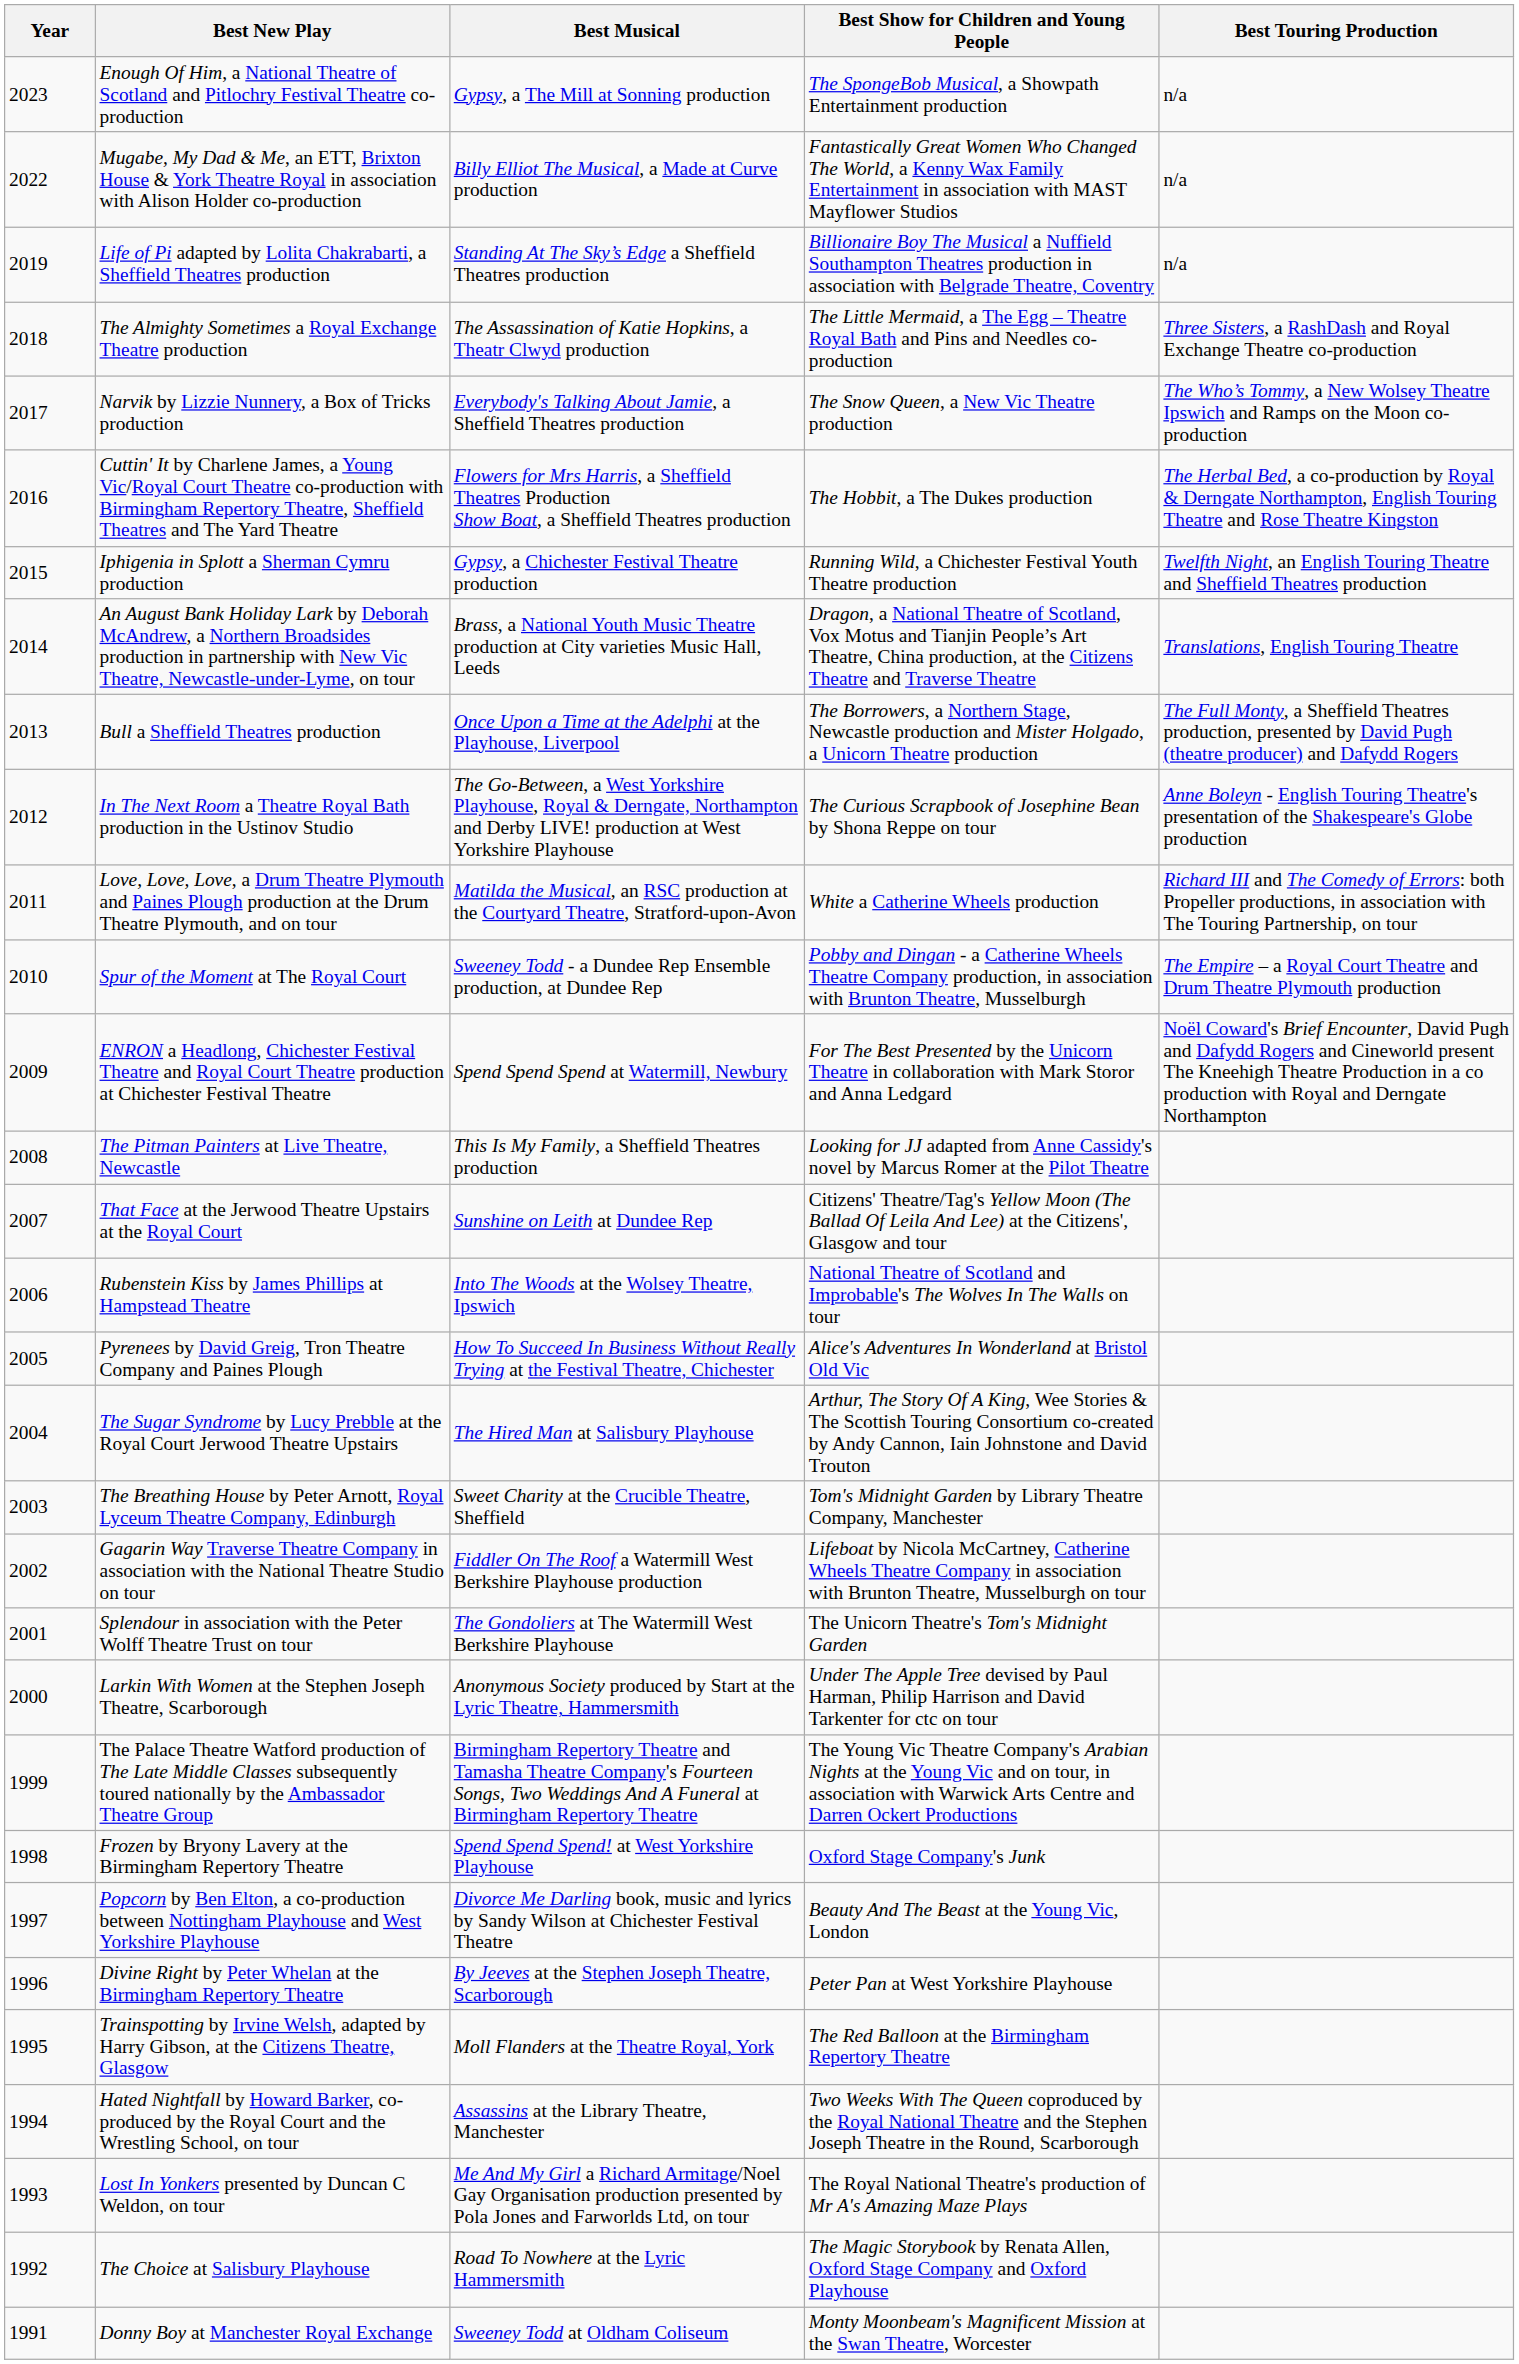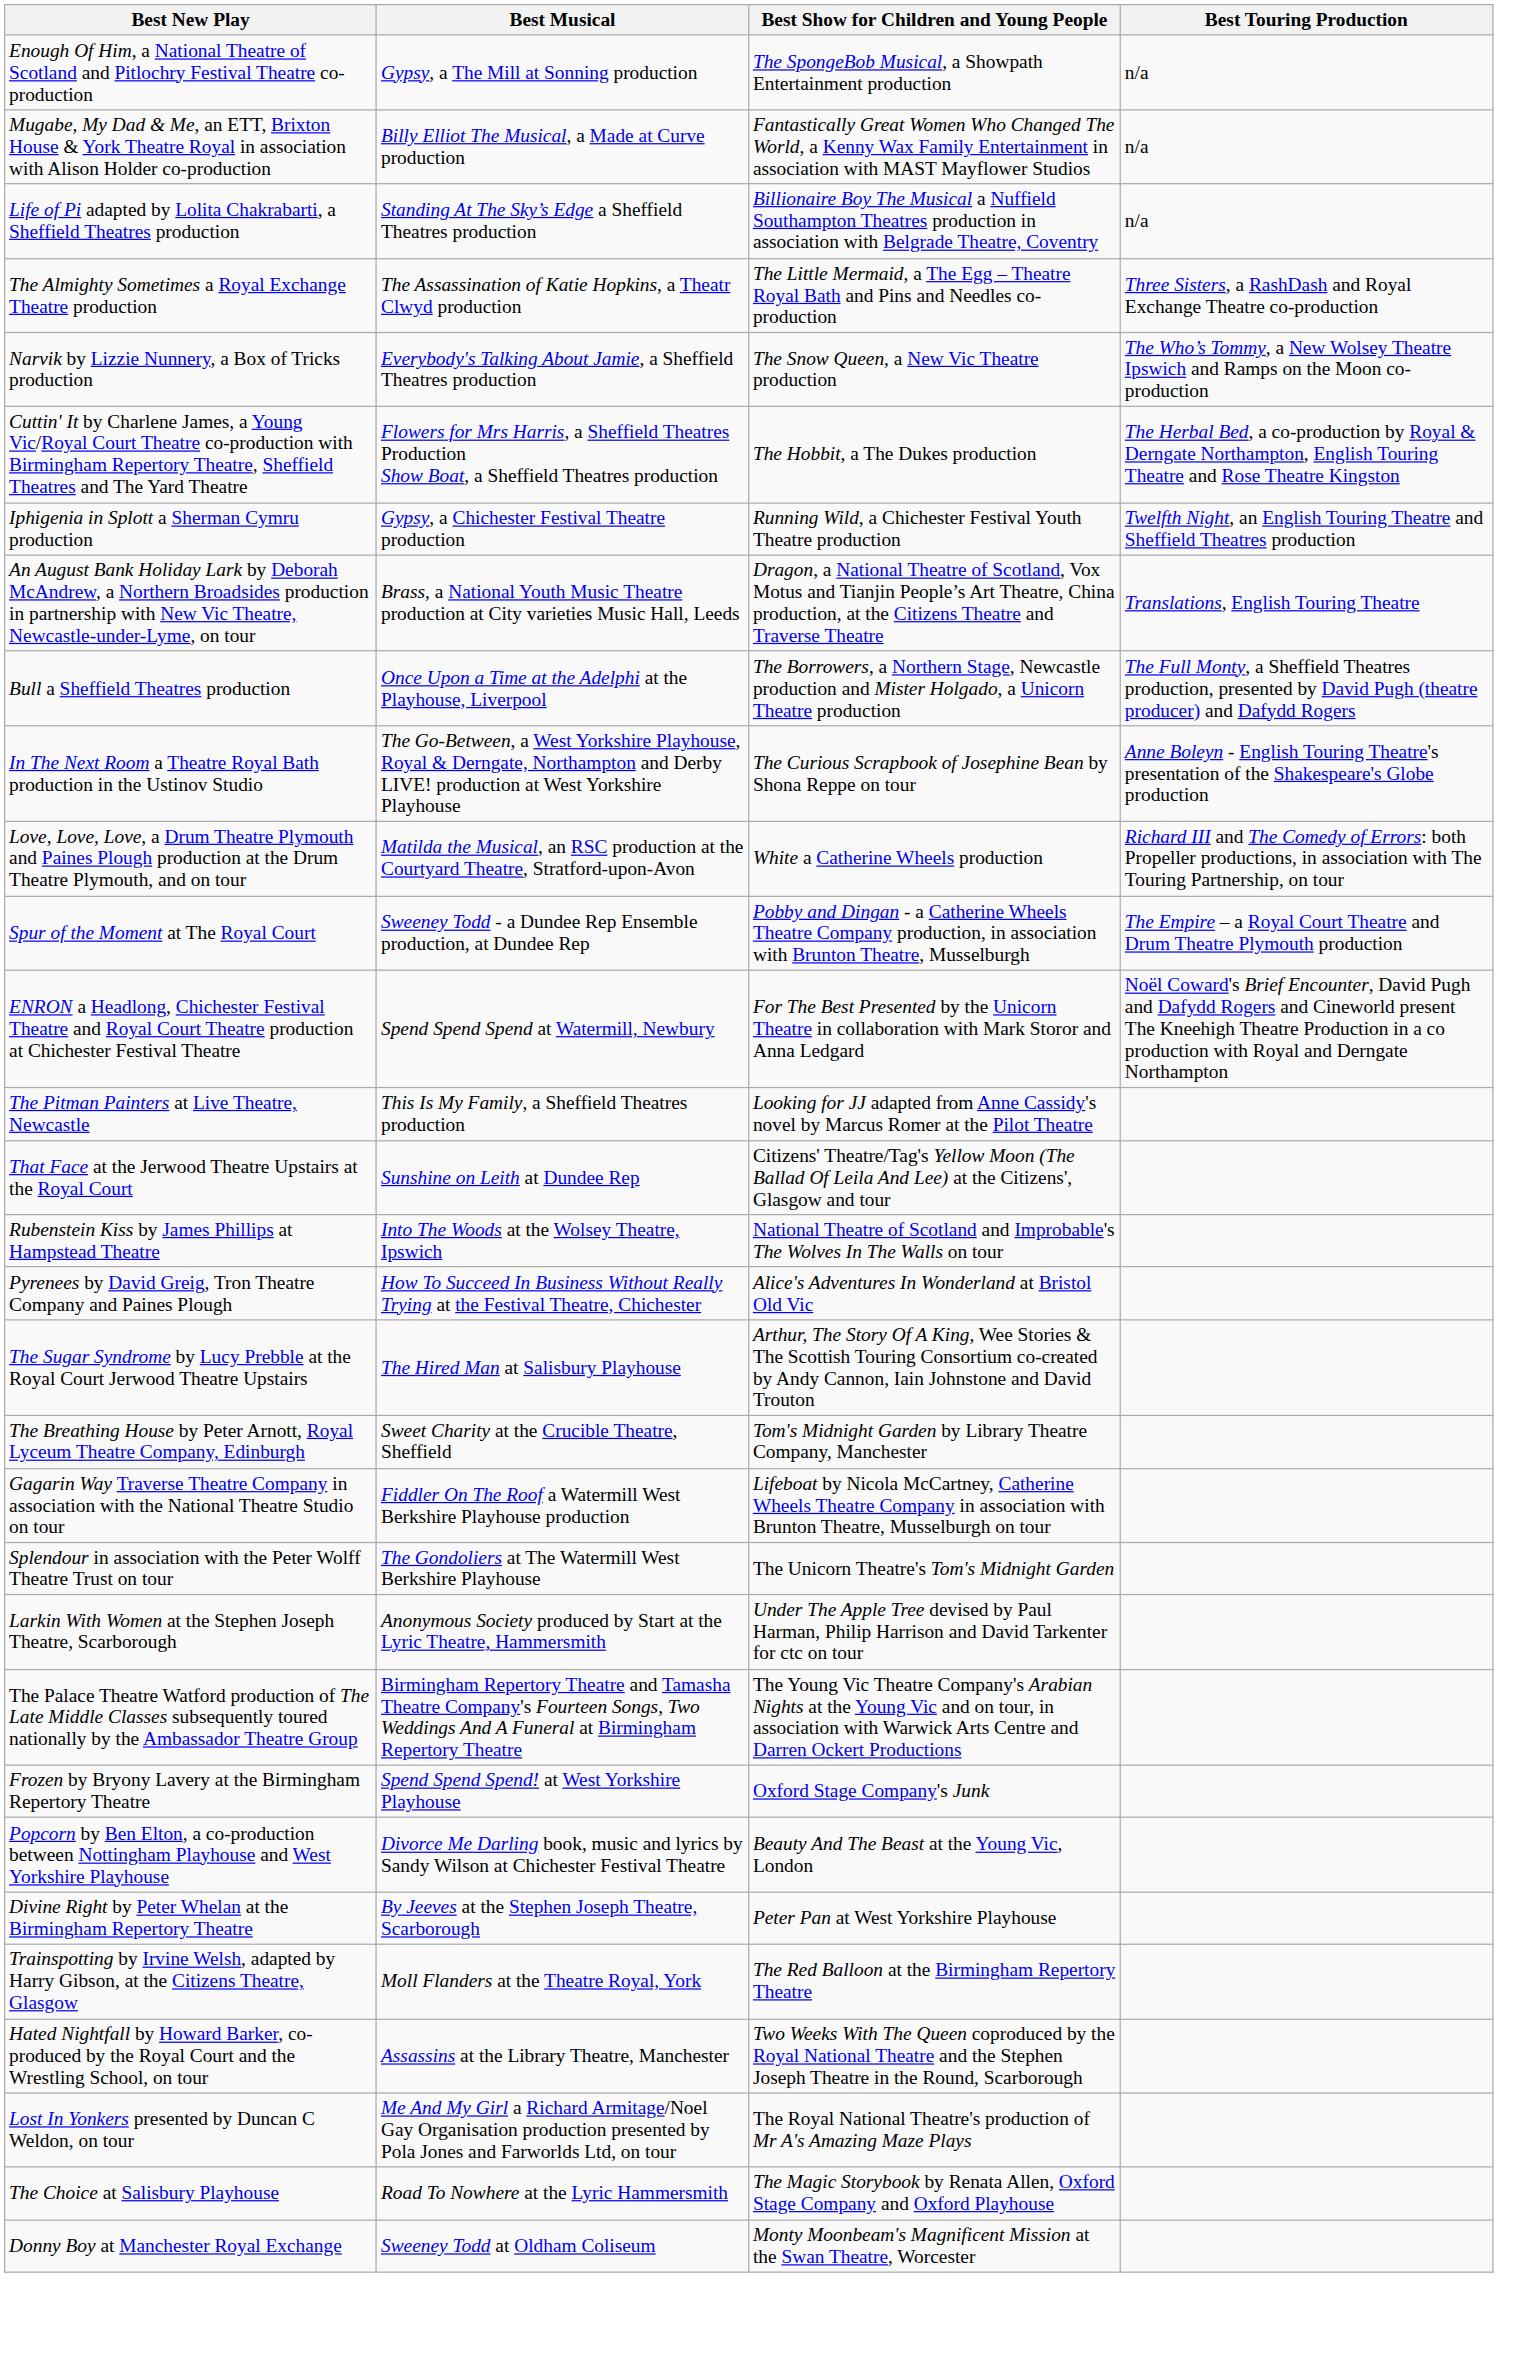- column: Year | 2023 | 2022 | 2019 | 2018 | 2017 | 2016 | 2015 | 2014 | 2013 | 2012 | 2011 | 2010 | 2009 | 2008 | 2007 | 2006 | 2005 | 2004 | 2003 | 2002 | 2001 | 2000 | 1999 | 1998 | 1997 | 1996 | 1995 | 1994 | 1993 | 1992 | 1991
